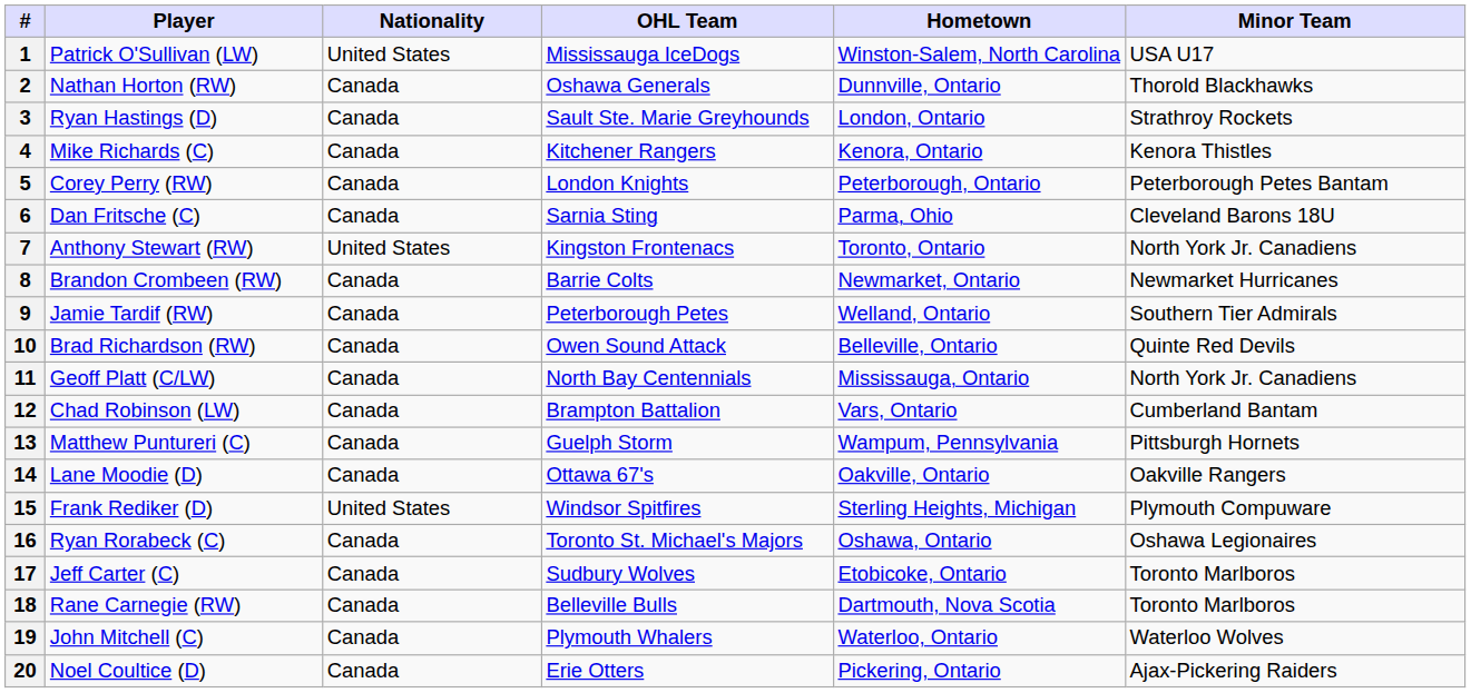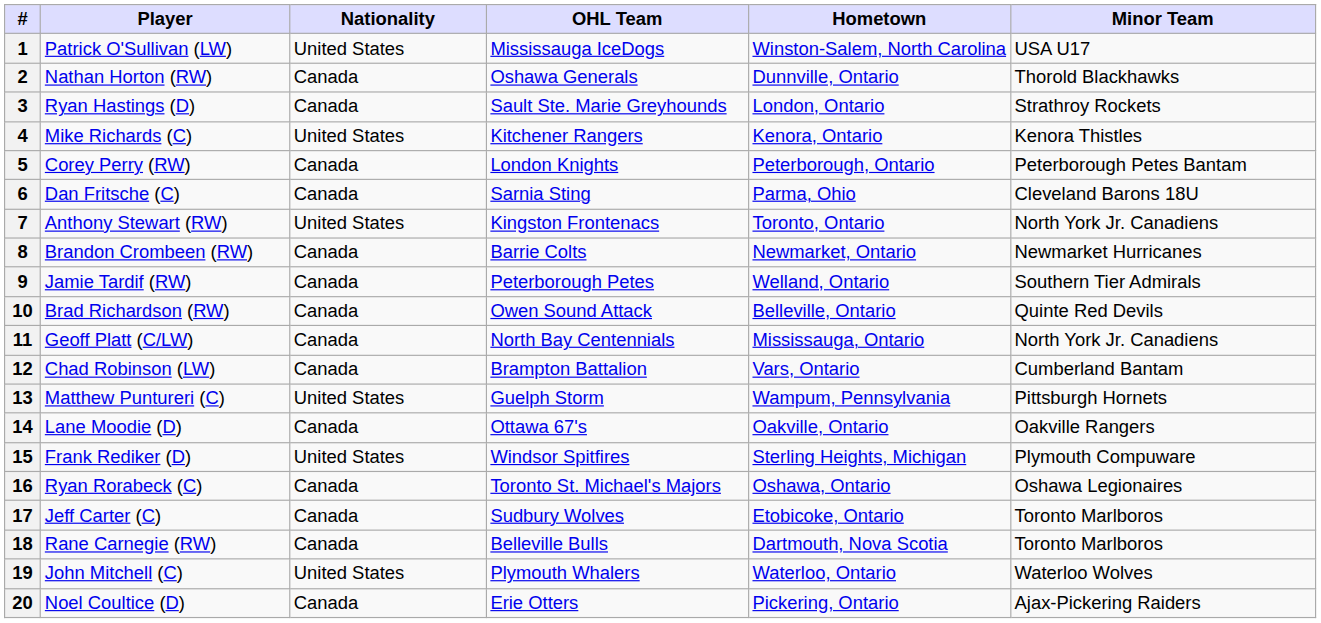4 | Nationality: Canada -> United States
13 | Nationality: Canada -> United States
19 | Nationality: Canada -> United States
